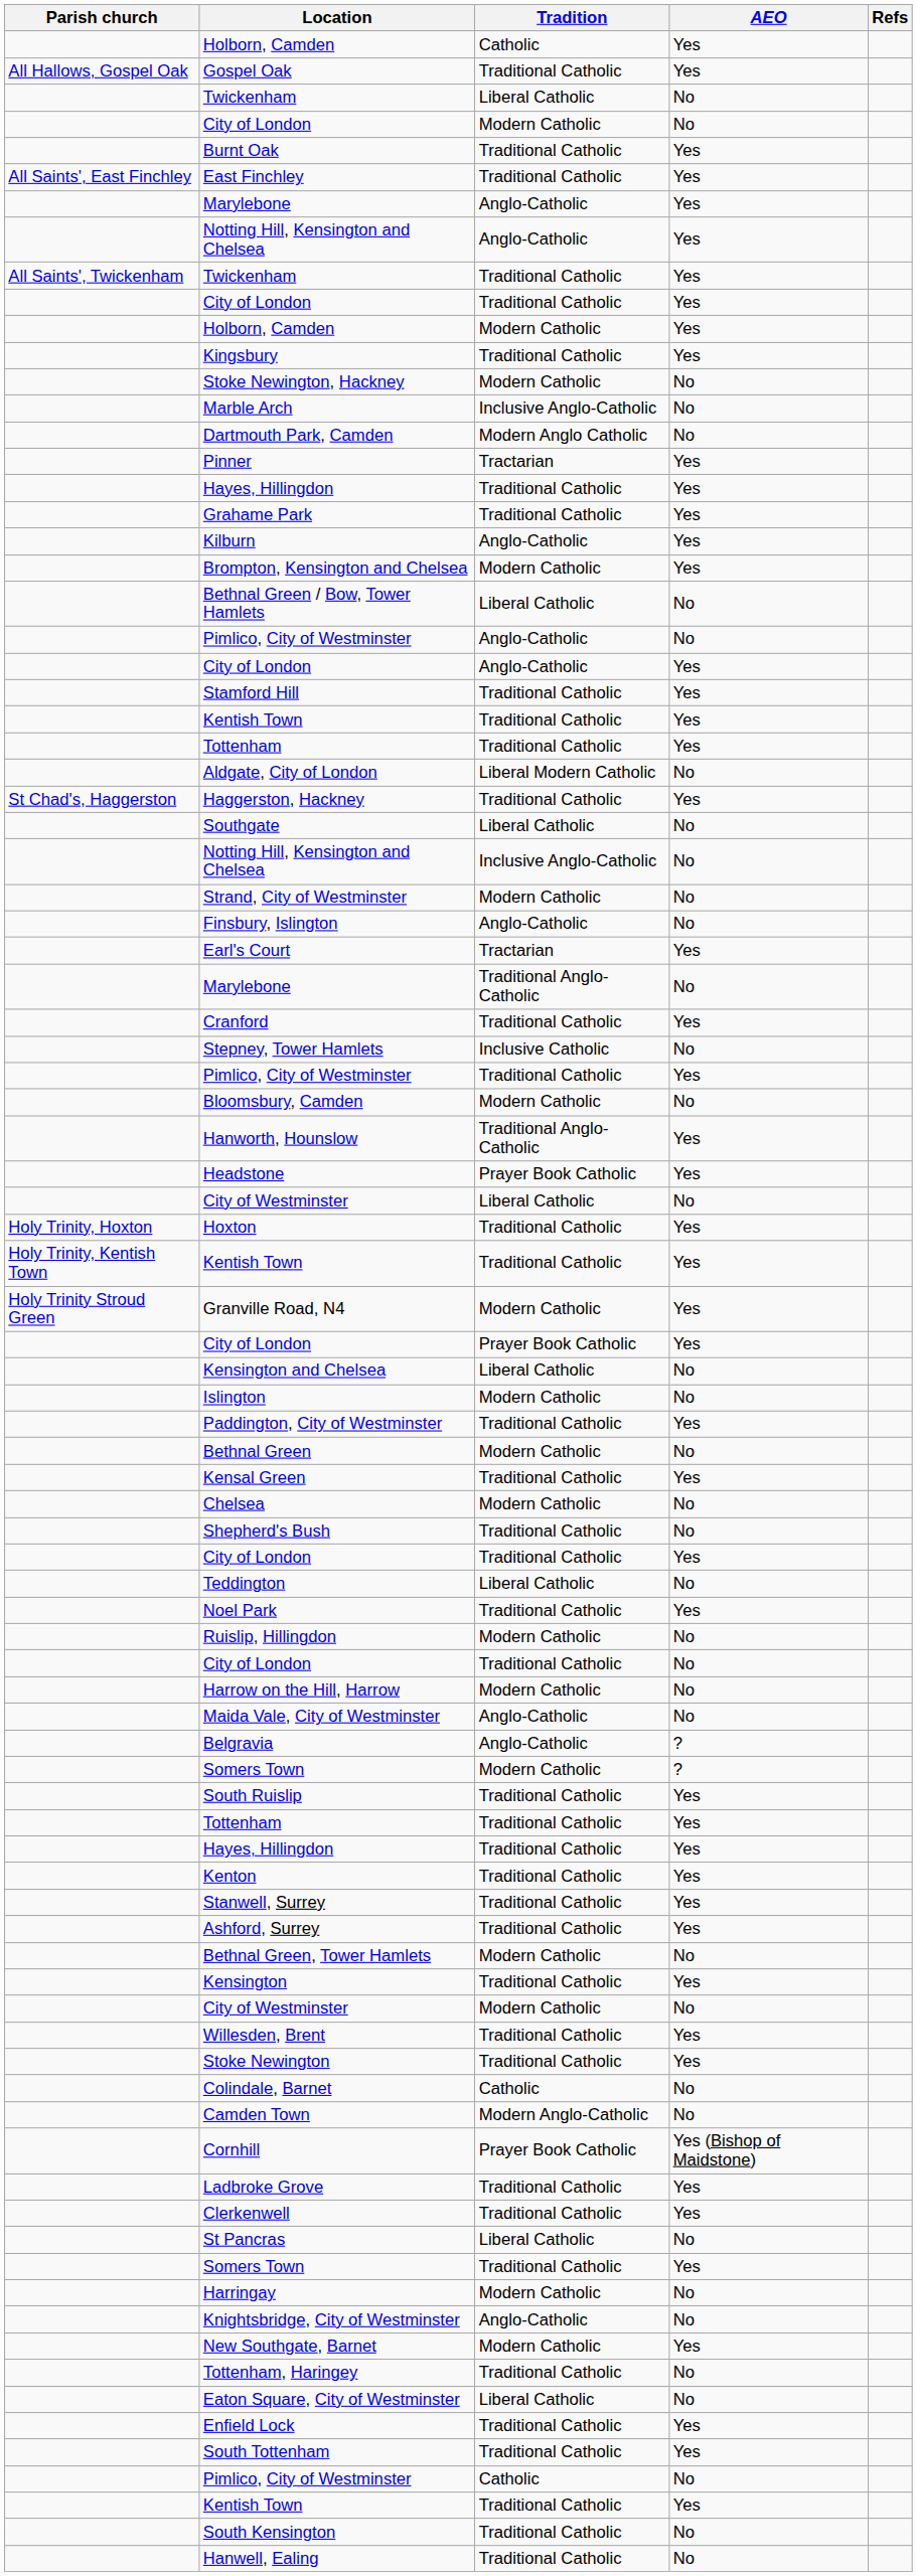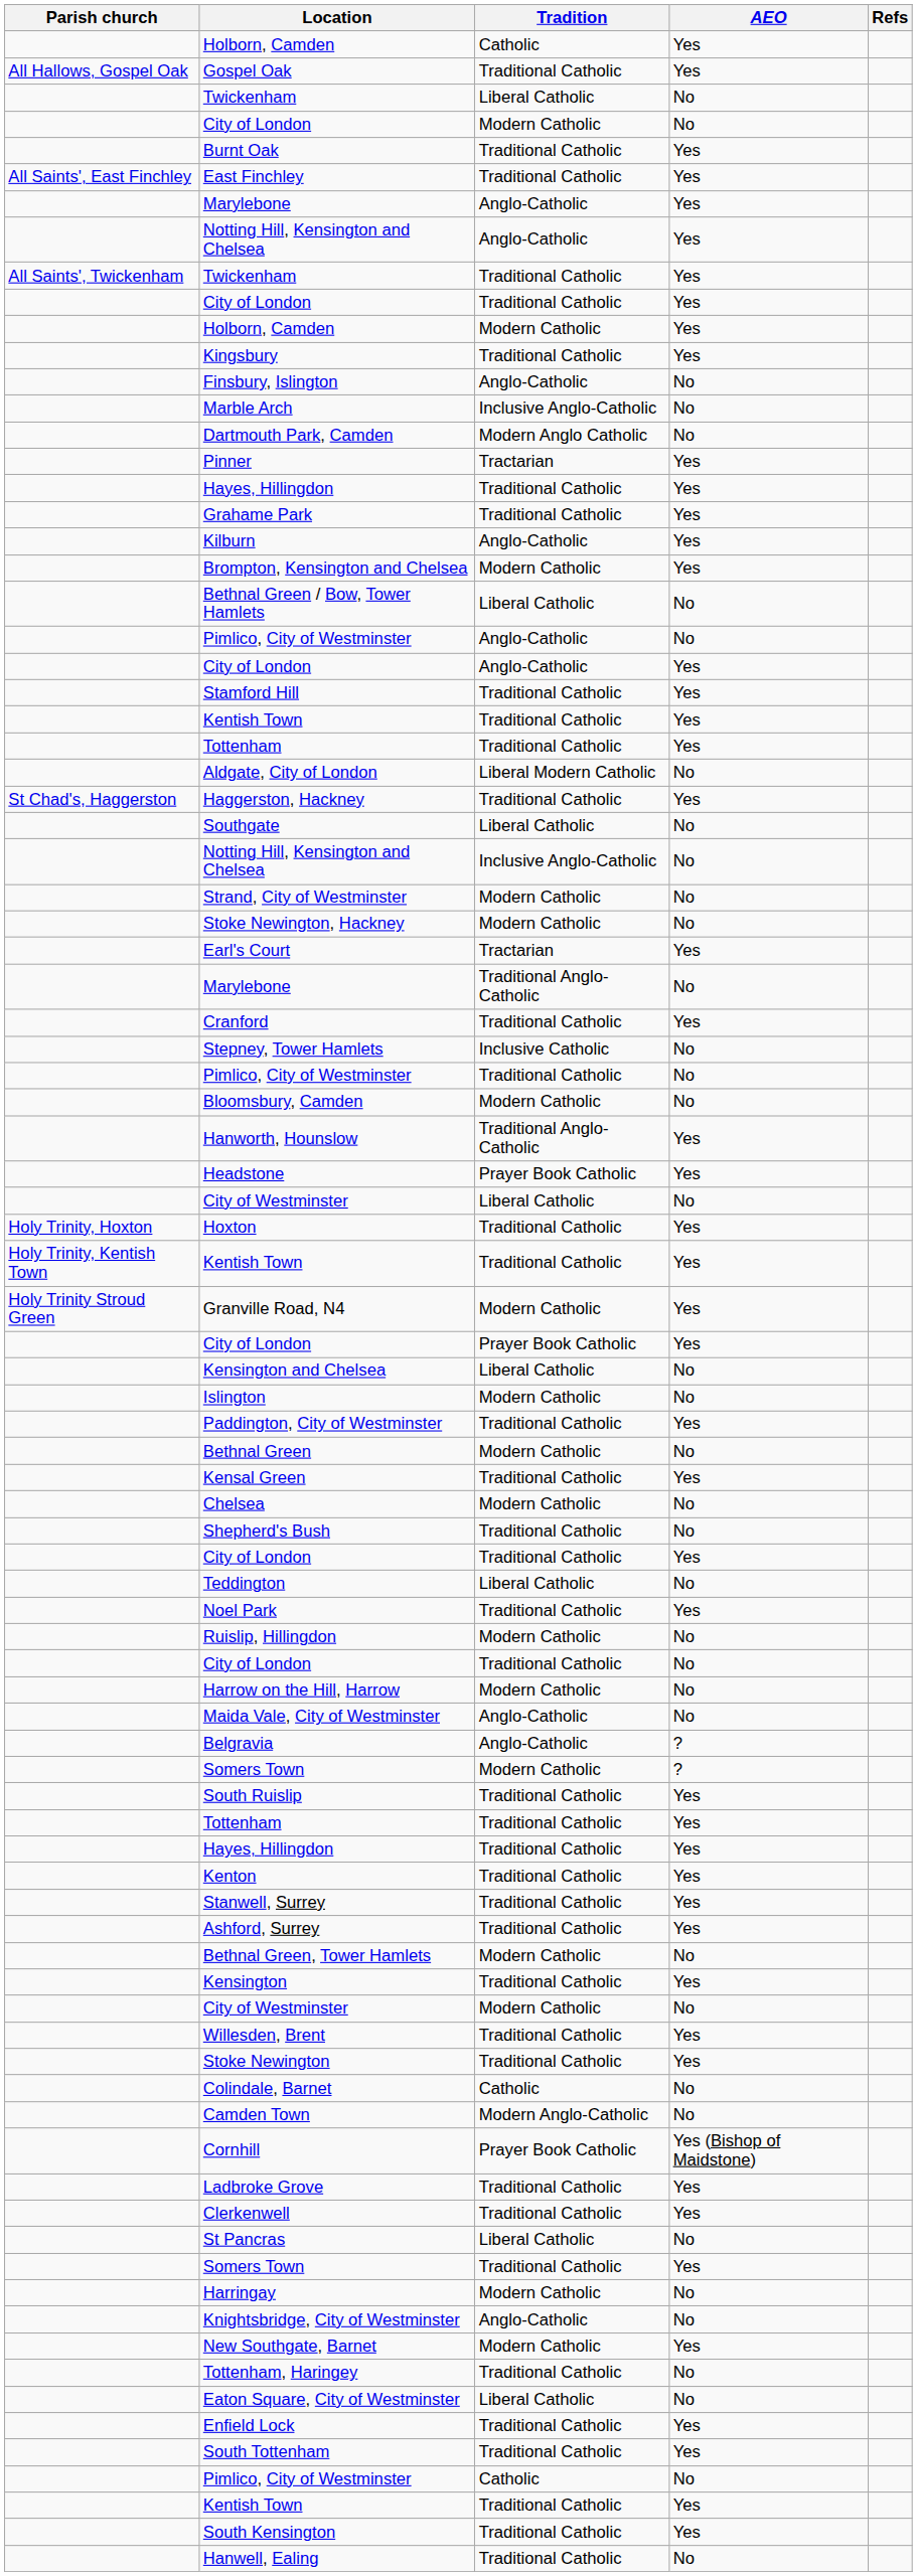rows swapped: Stoke Newington, Hackney <-> Finsbury, Islington
Pimlico, City of Westminster / Traditional Catholic | AEO: Yes -> No
South Kensington | AEO: No -> Yes
